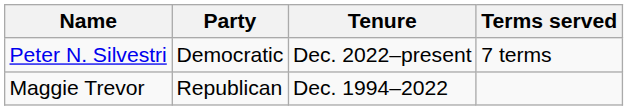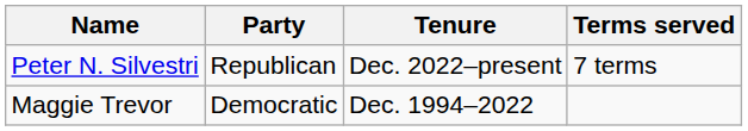Peter N. Silvestri | Party: Democratic -> Republican
Maggie Trevor | Party: Republican -> Democratic
